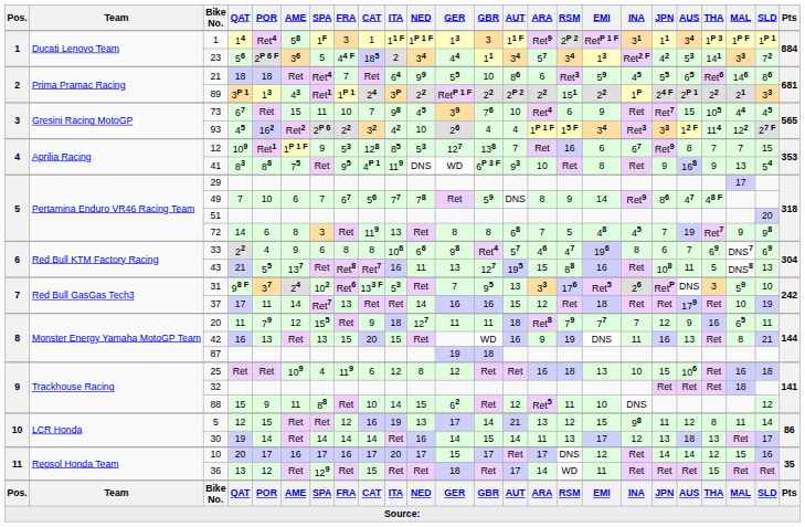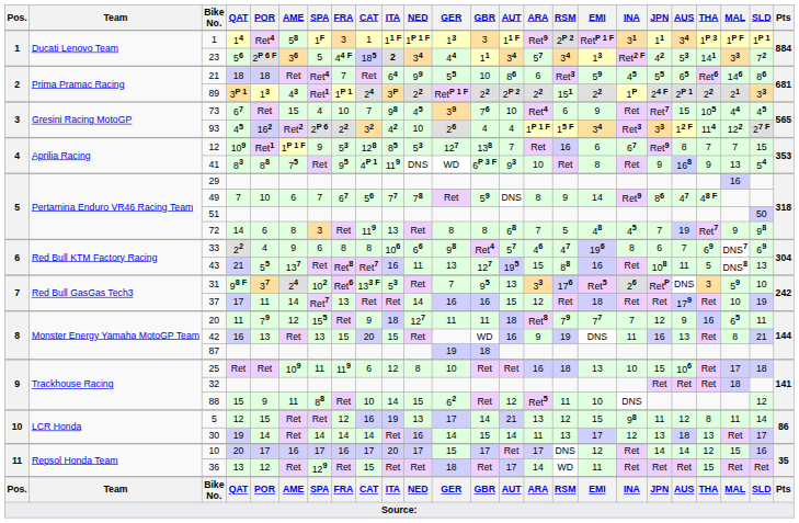23 | ITA: normal -> bold
73 | SPA: 11 -> 4
29 | MAL: 17 -> 16
51 | SLD: 20 -> 50
25 | SPA: 4 -> 11
25 | GER: 12 -> 10
25 | MAL: 16 -> 17
